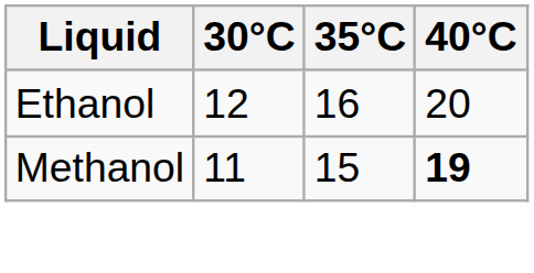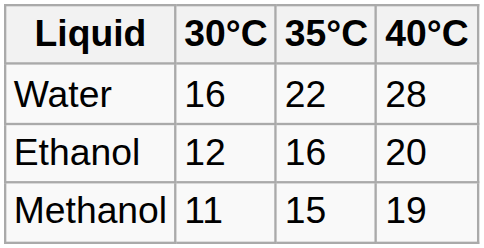+ row: Water | 16 | 22 | 28
Methanol | 40°C: bold -> normal
